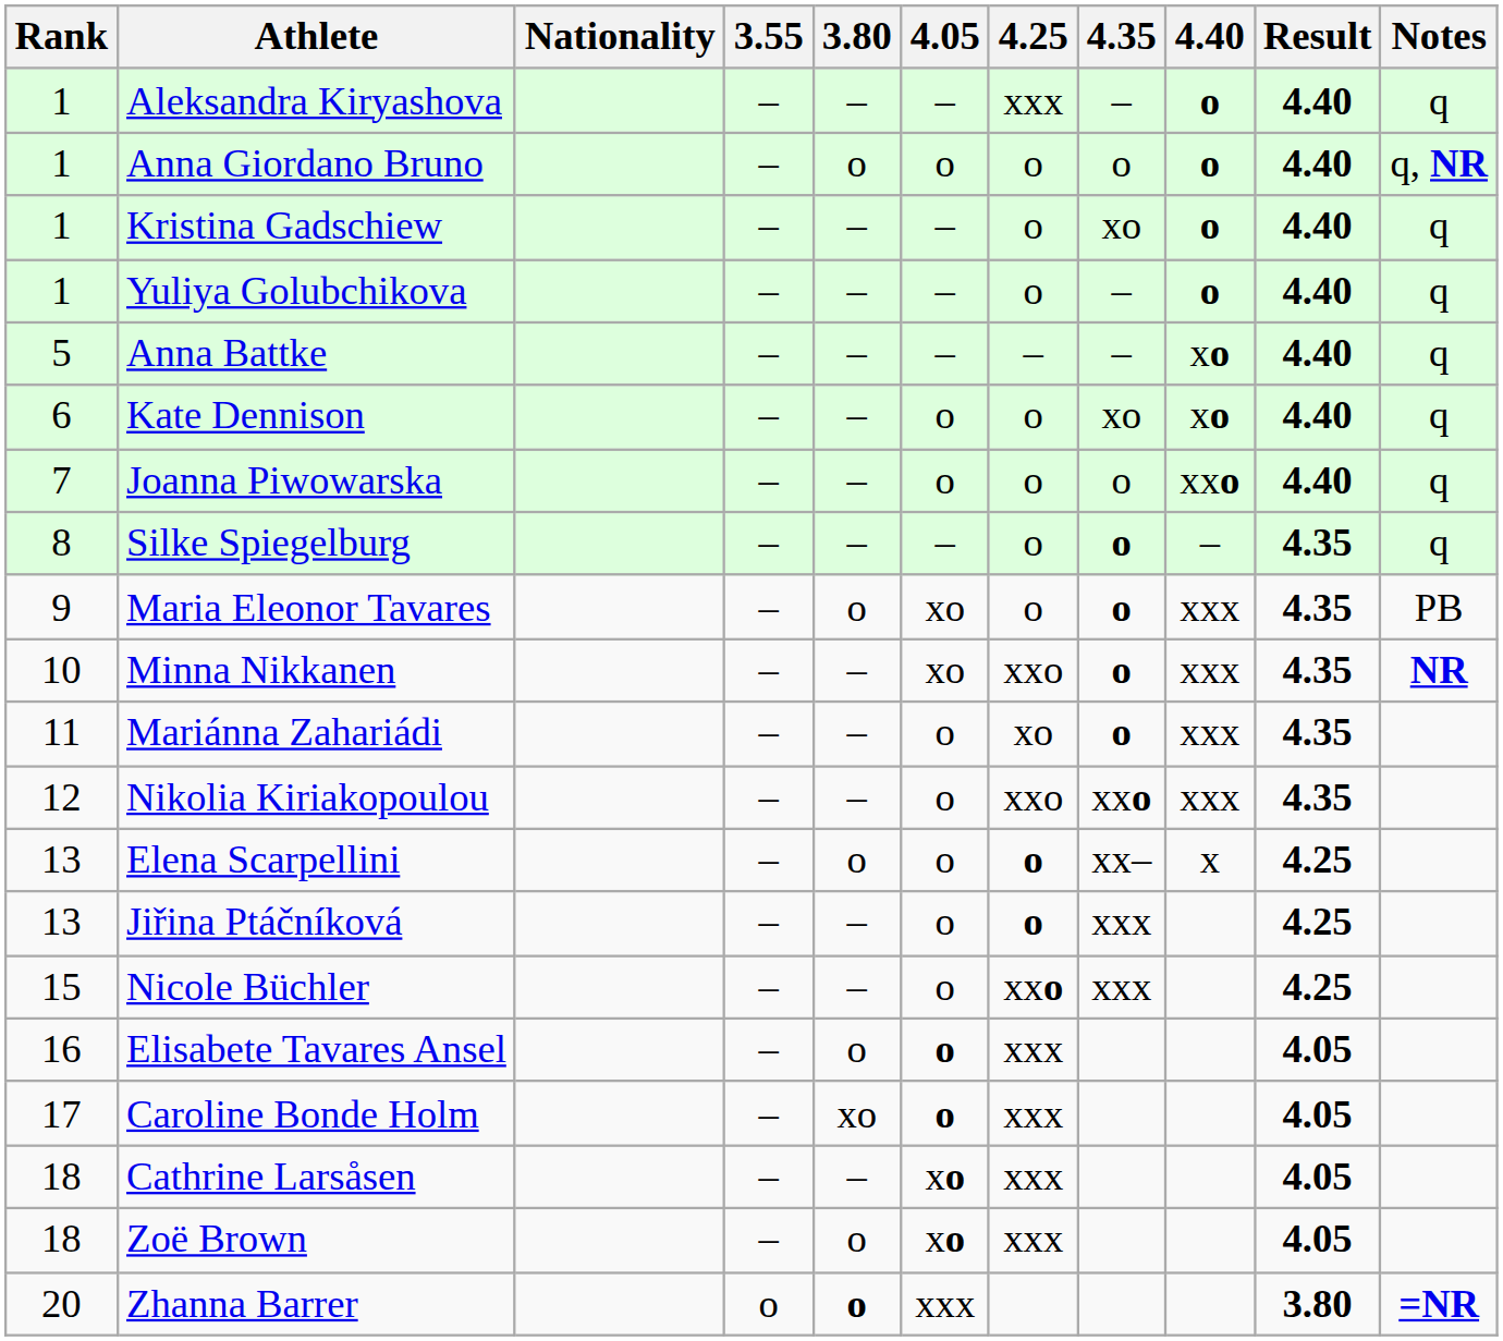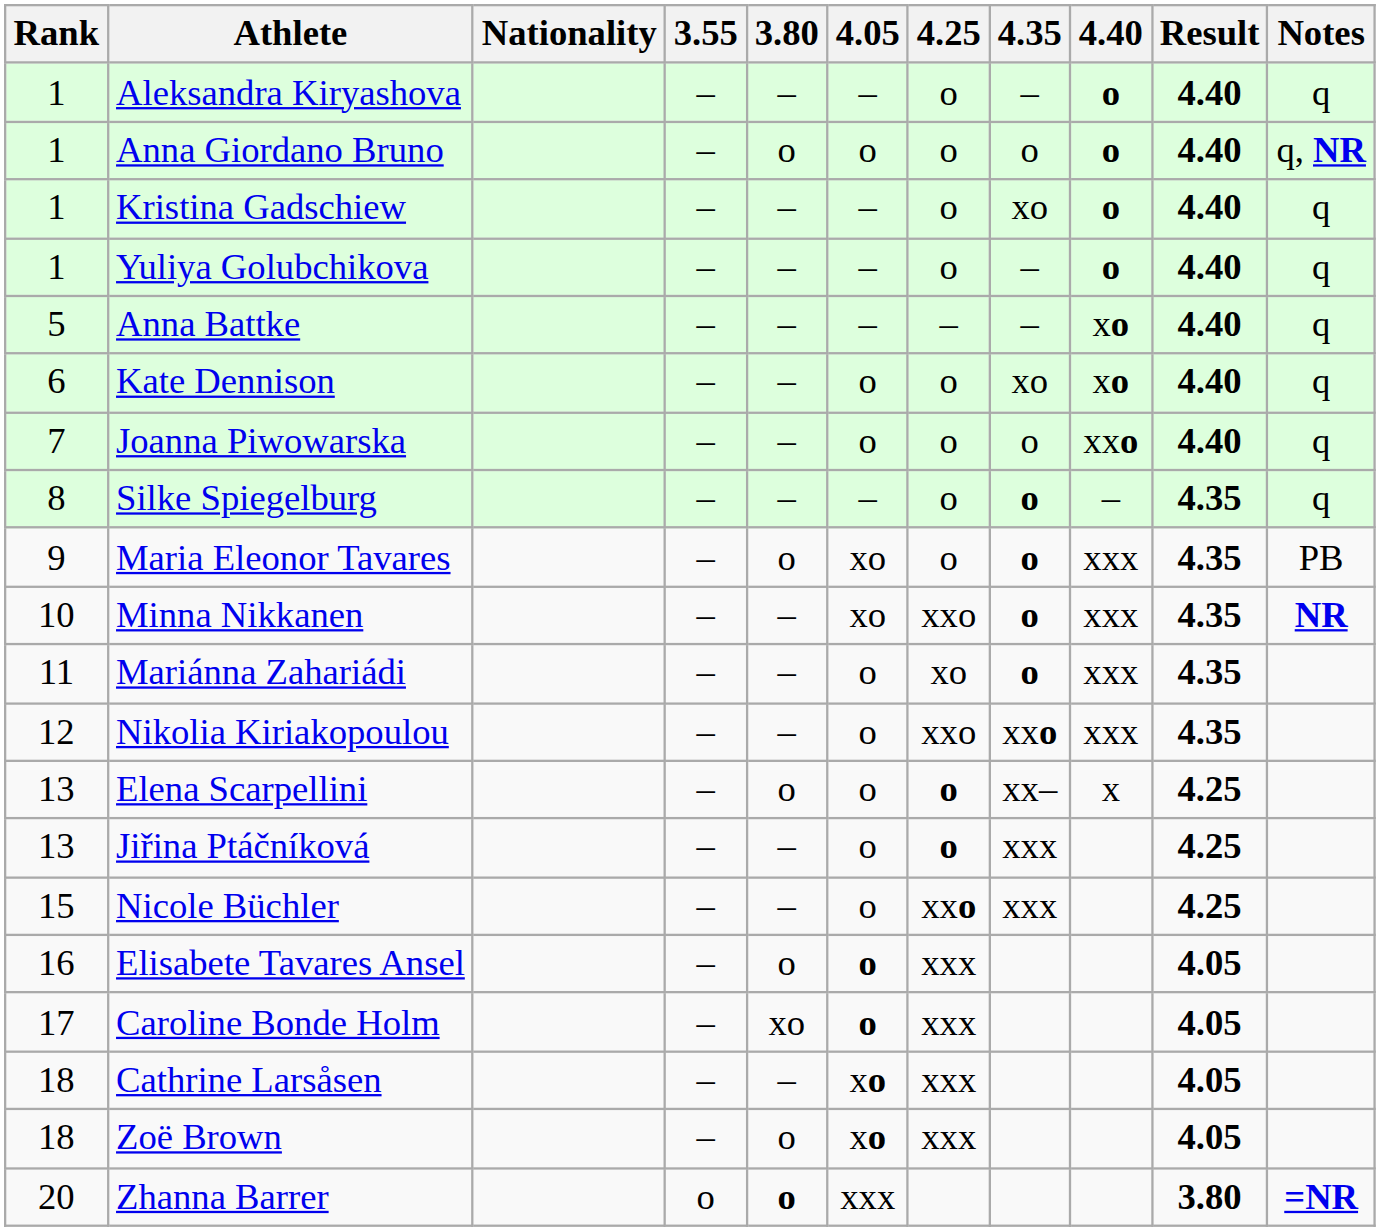Aleksandra Kiryashova | 4.25: xxx -> o
